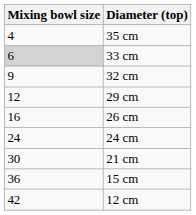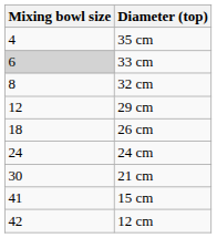32 cm | Mixing bowl size: 9 -> 8
26 cm | Mixing bowl size: 16 -> 18
15 cm | Mixing bowl size: 36 -> 41
